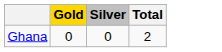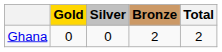+ column: Bronze | 2
